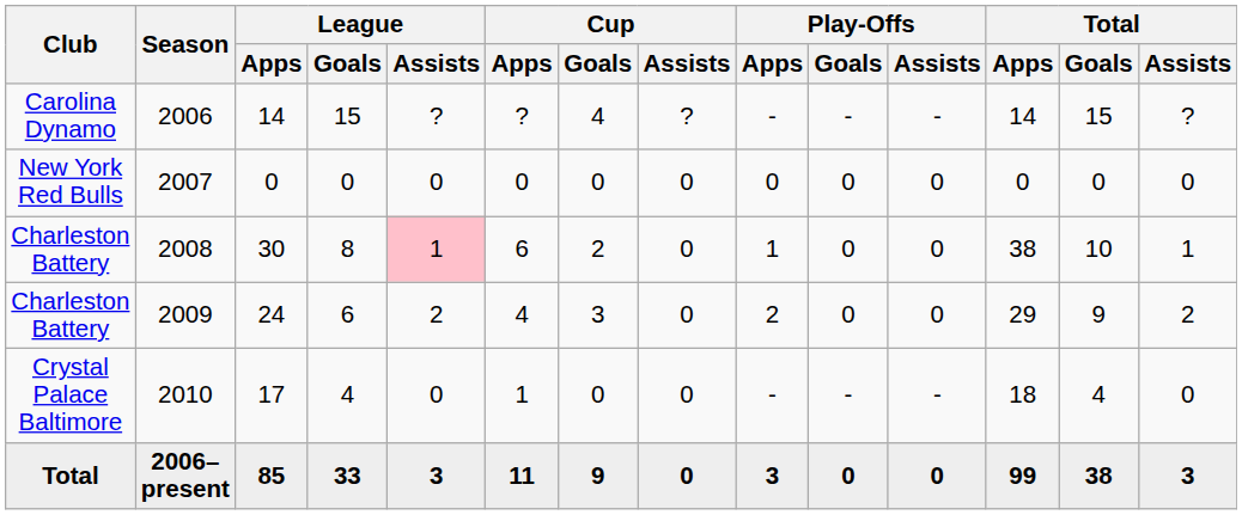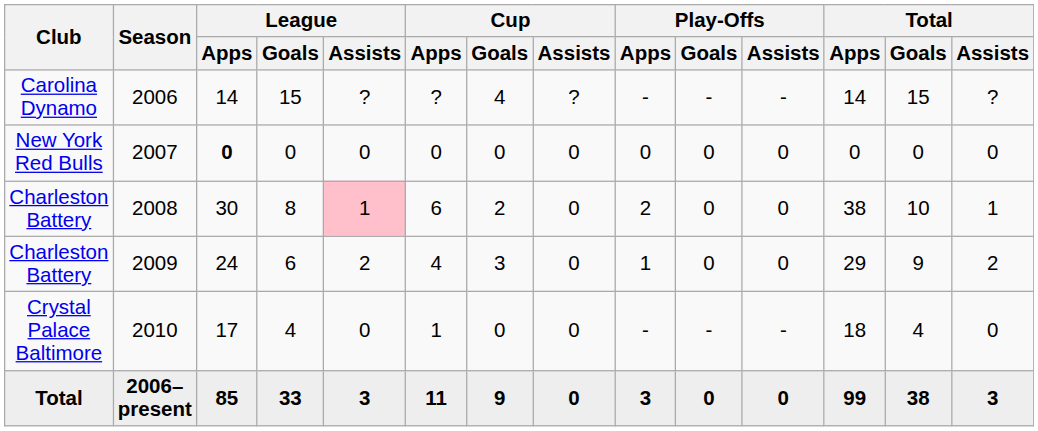2007 | League / Apps: normal -> bold
2008 | Play-Offs / Apps: 1 -> 2
2009 | Play-Offs / Apps: 2 -> 1
